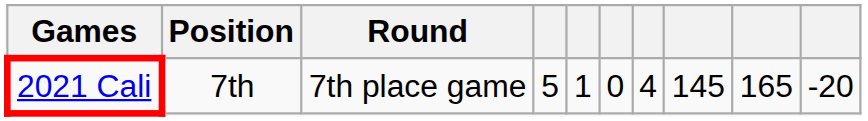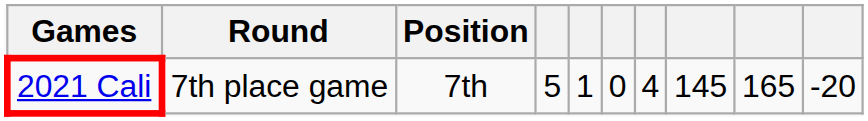columns swapped: Round <-> Position
